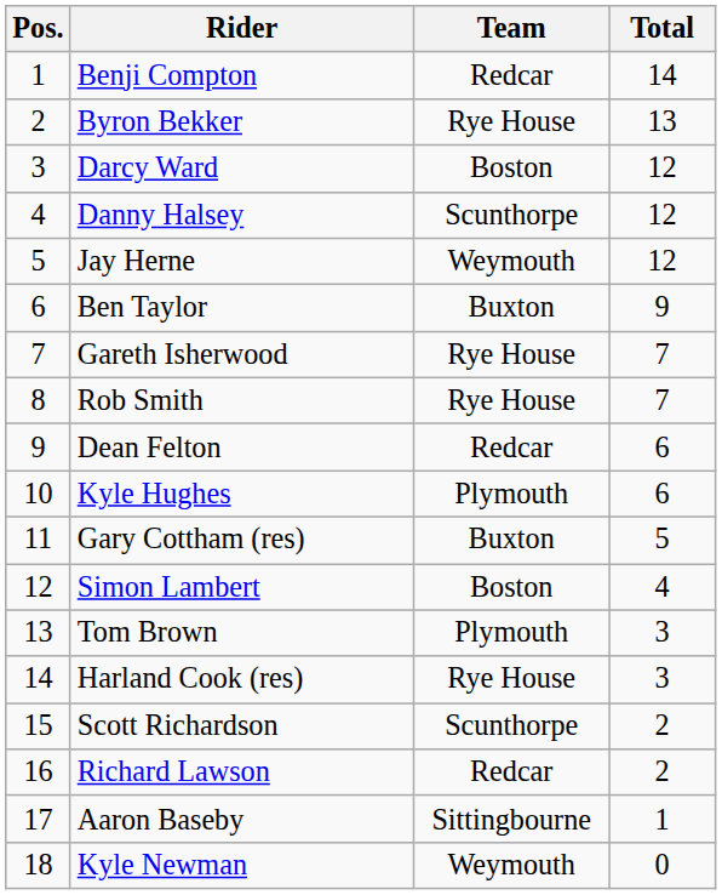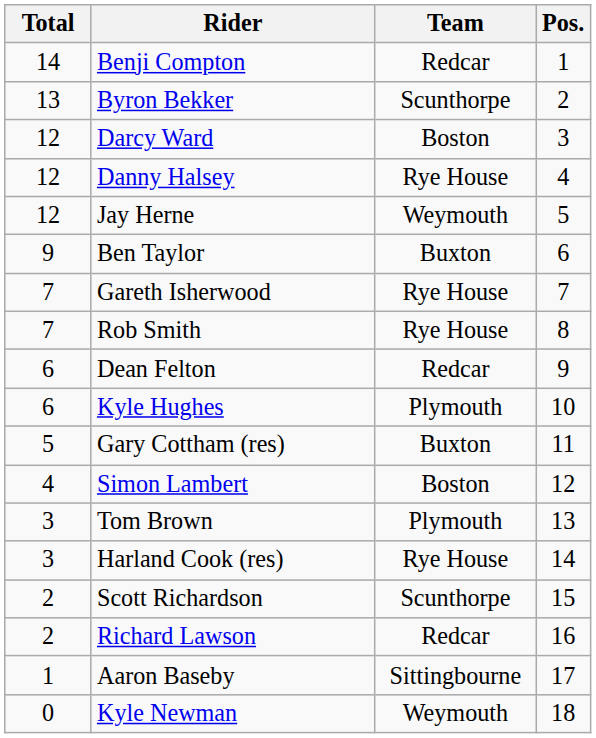columns swapped: Pos. <-> Total
Byron Bekker | Team: Rye House -> Scunthorpe
Danny Halsey | Team: Scunthorpe -> Rye House
